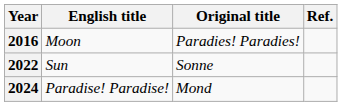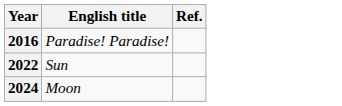- column: Original title | Paradies! Paradies! | Sonne | Mond
2016 | English title: Moon -> Paradise! Paradise!
2024 | English title: Paradise! Paradise! -> Moon
